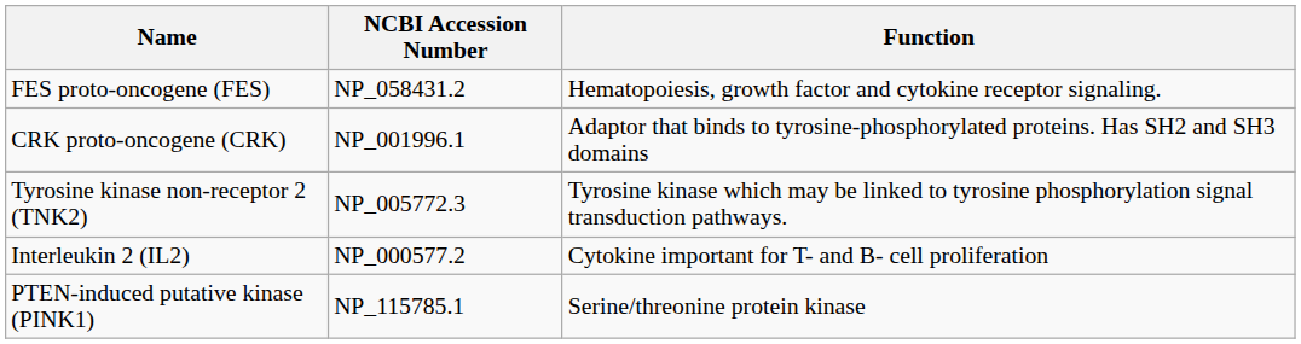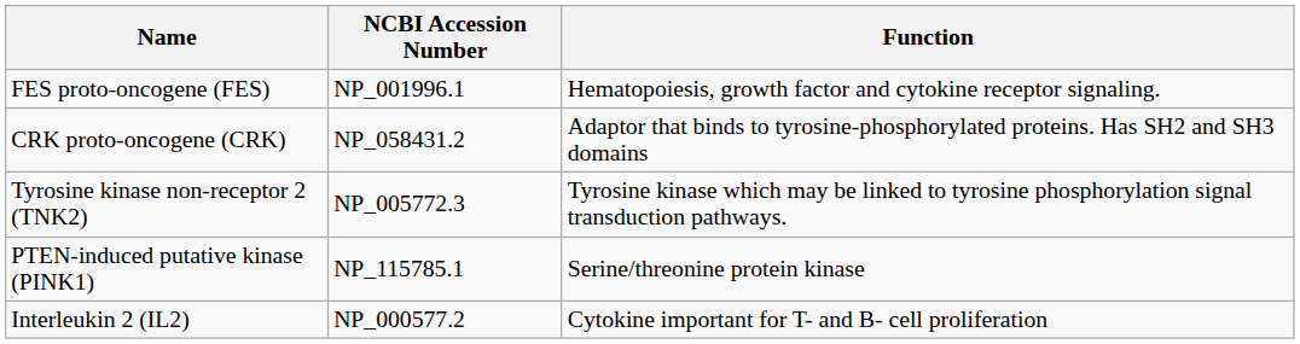FES proto-oncogene (FES) | NCBI Accession Number: NP_058431.2 -> NP_001996.1
CRK proto-oncogene (CRK) | NCBI Accession Number: NP_001996.1 -> NP_058431.2
rows swapped: PTEN-induced putative kinase (PINK1) <-> Interleukin 2 (IL2)
